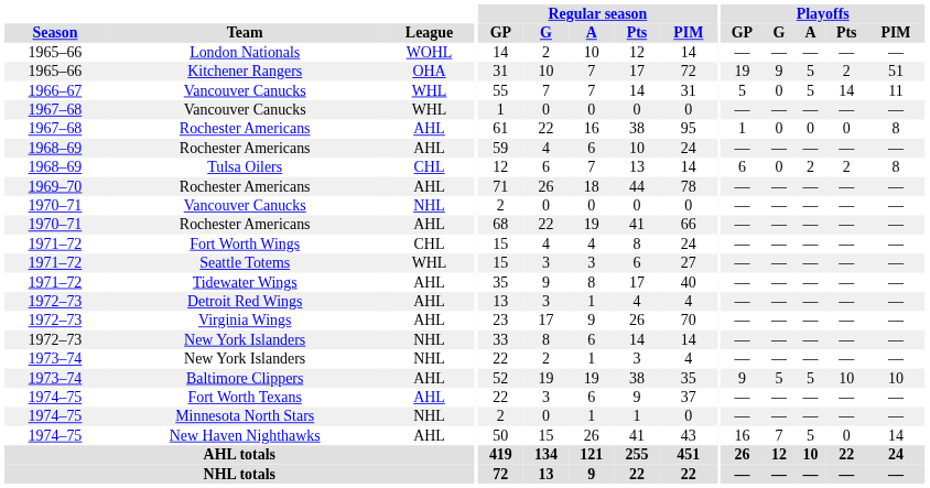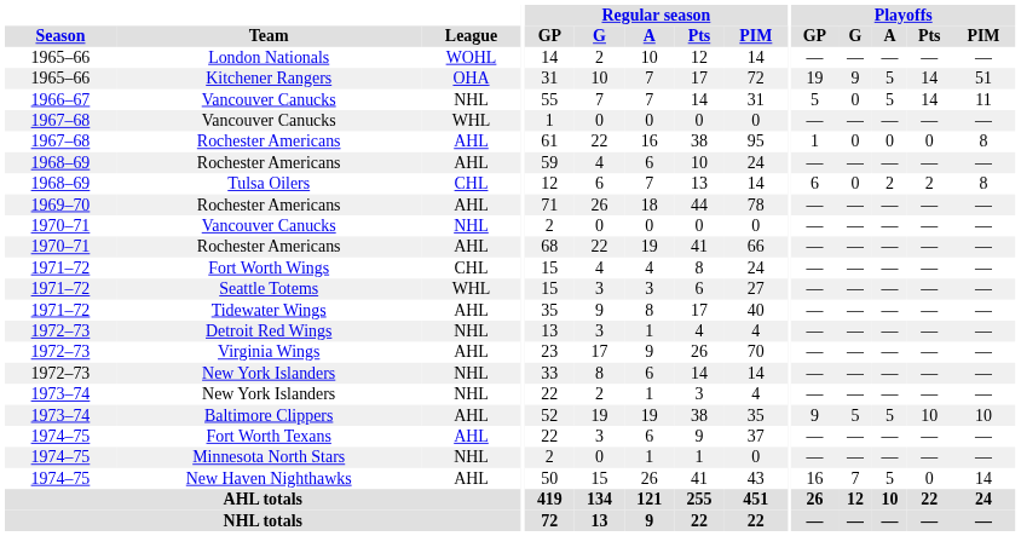Kitchener Rangers | Playoffs / Pts: 2 -> 14
1966–67 / Vancouver Canucks | League: WHL -> NHL
Detroit Red Wings | League: AHL -> NHL
